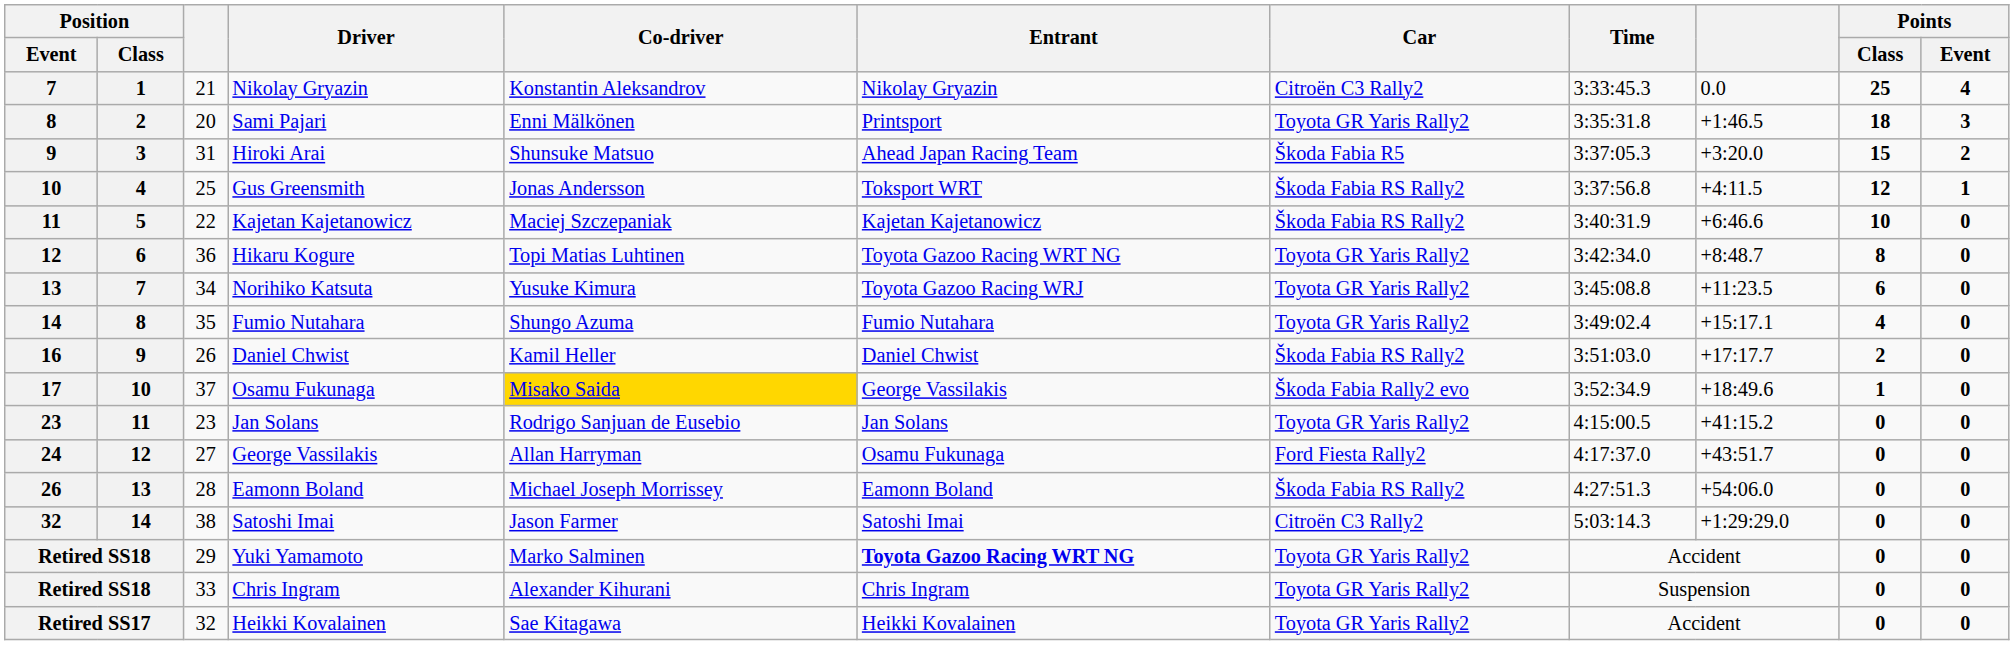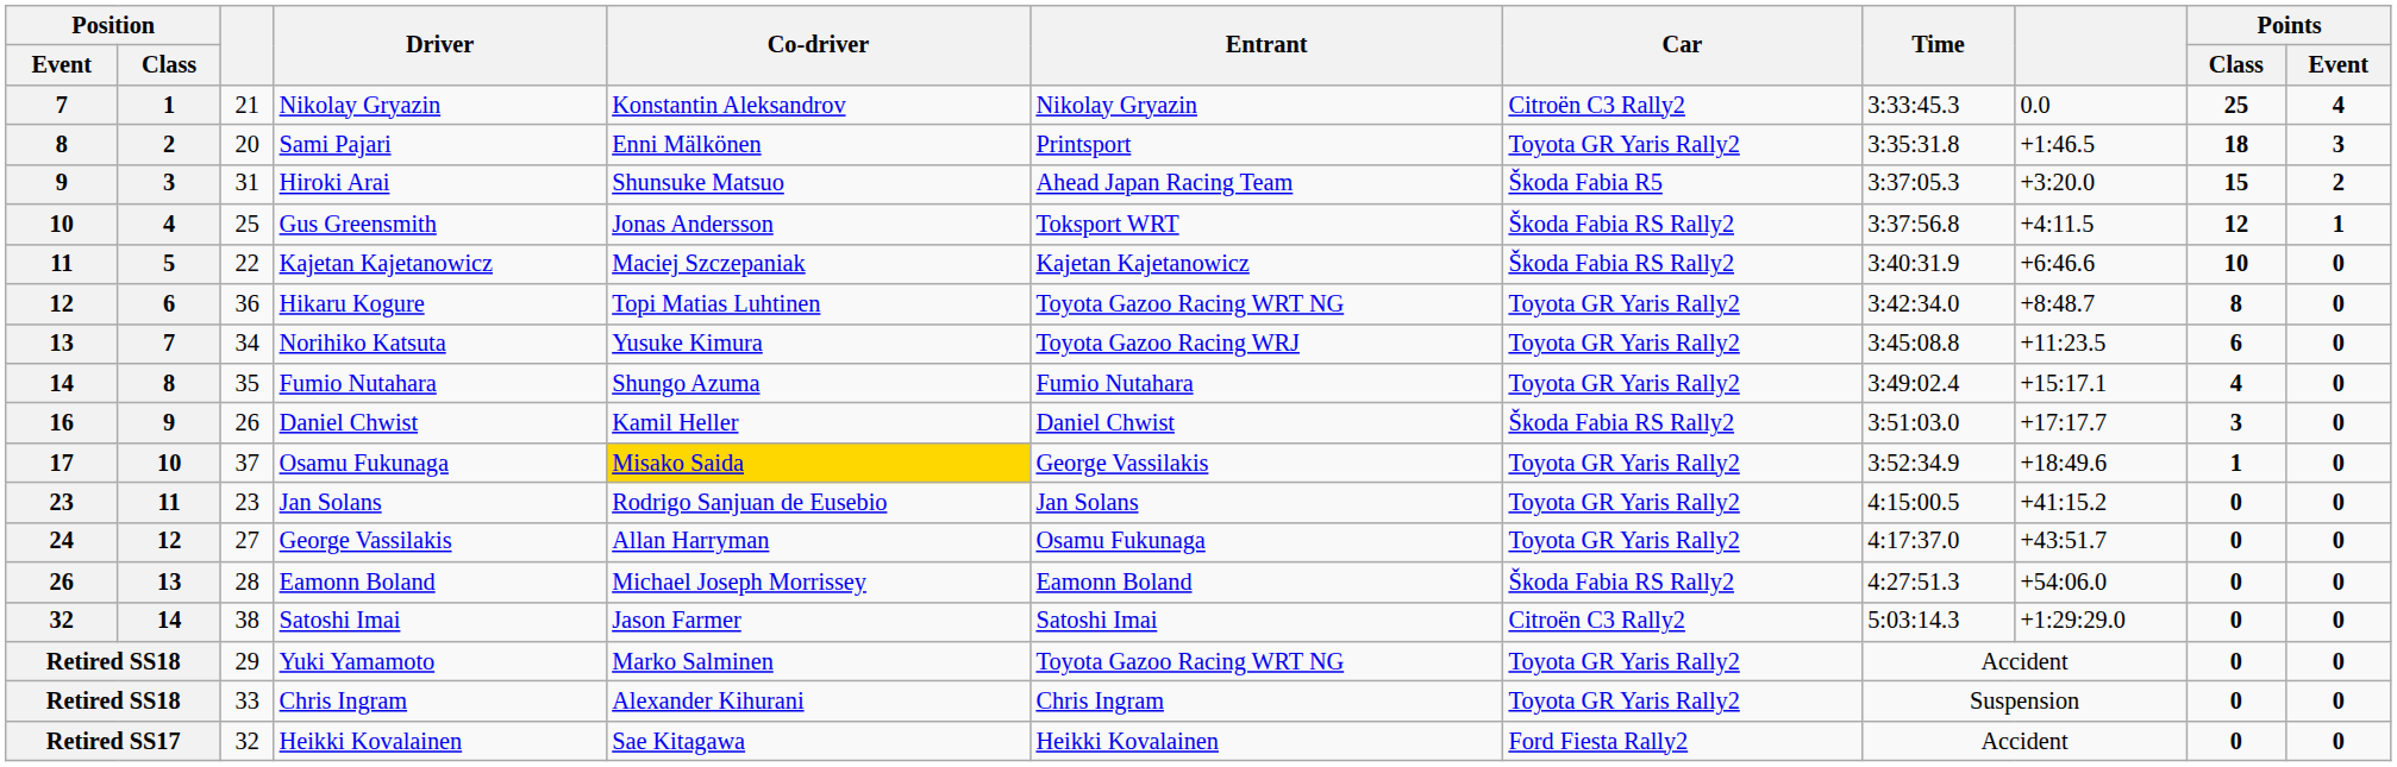16 | Points / Class: 2 -> 3
17 | Car: Škoda Fabia Rally2 evo -> Toyota GR Yaris Rally2
24 | Car: Ford Fiesta Rally2 -> Toyota GR Yaris Rally2
Retired SS18 / Yuki Yamamoto | Entrant: bold -> normal
Retired SS17 | Car: Toyota GR Yaris Rally2 -> Ford Fiesta Rally2
